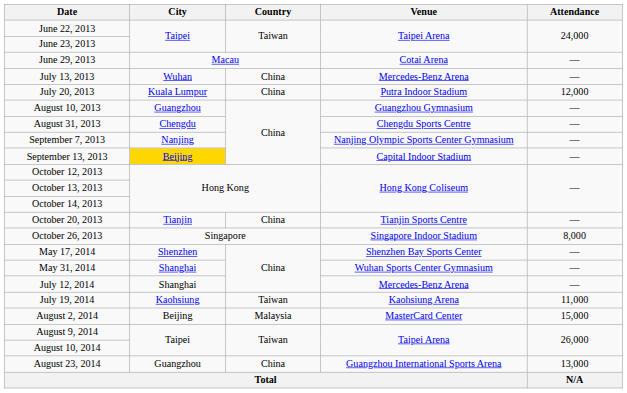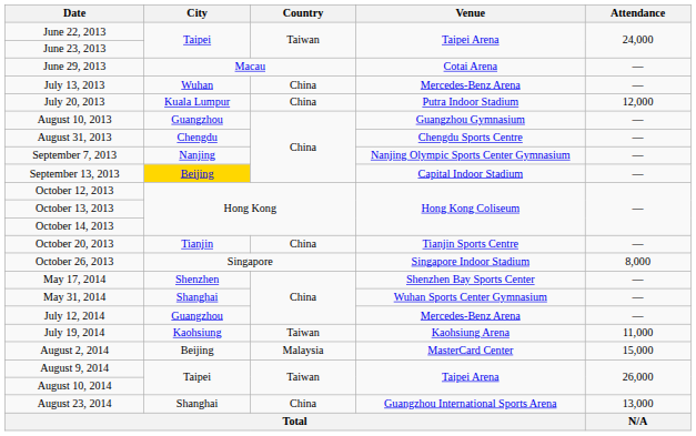July 12, 2014 | City: Shanghai -> Guangzhou
August 23, 2014 | City: Guangzhou -> Shanghai
